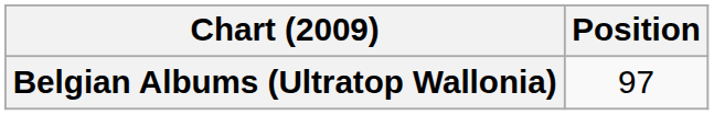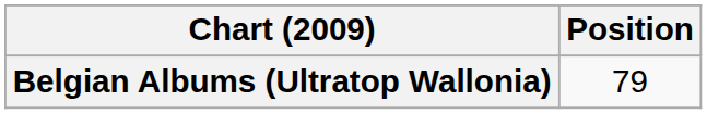Belgian Albums (Ultratop Wallonia) | Position: 97 -> 79
